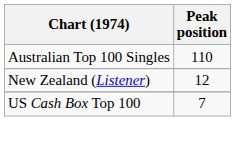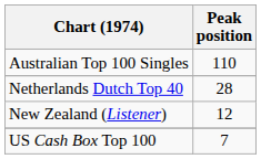+ row: Netherlands Dutch Top 40 | 28
